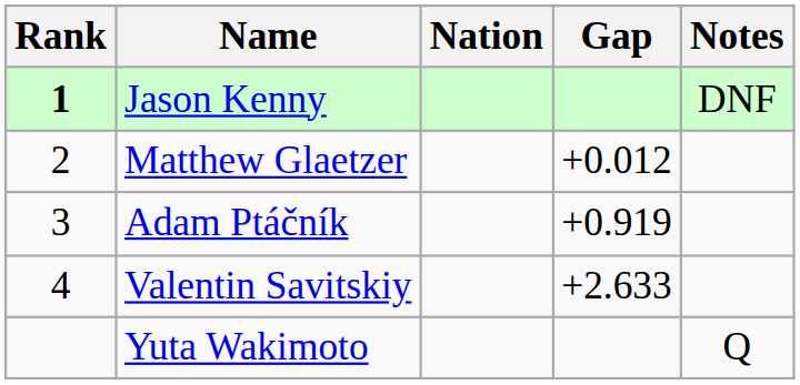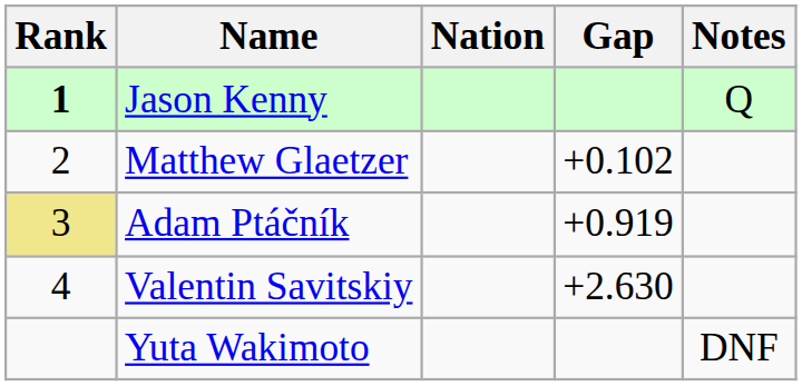Jason Kenny | Notes: DNF -> Q
Matthew Glaetzer | Gap: +0.012 -> +0.102
Adam Ptáčník | Rank: no background -> khaki background
Valentin Savitskiy | Gap: +2.633 -> +2.630
Yuta Wakimoto | Notes: Q -> DNF
